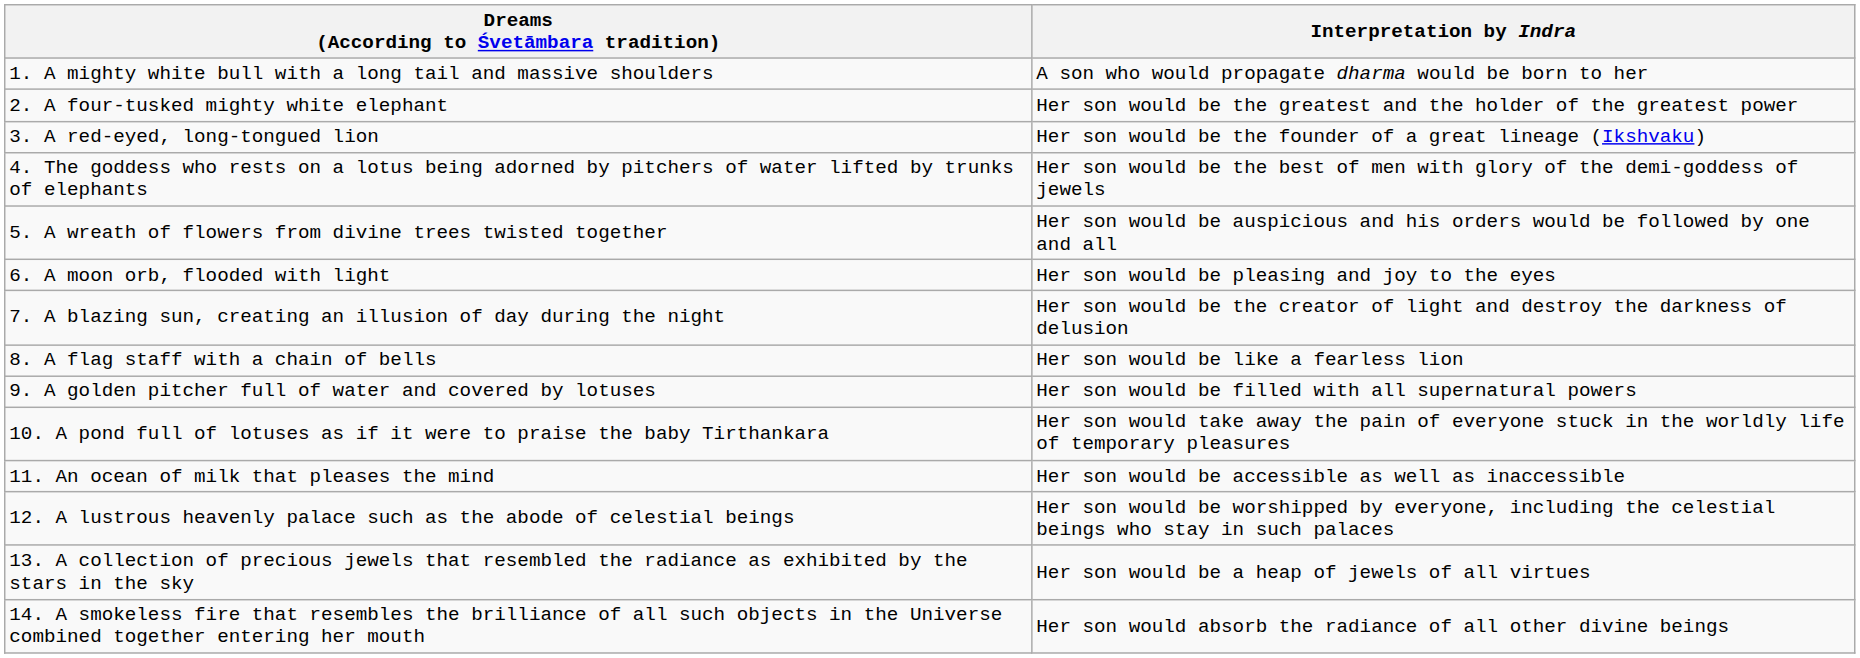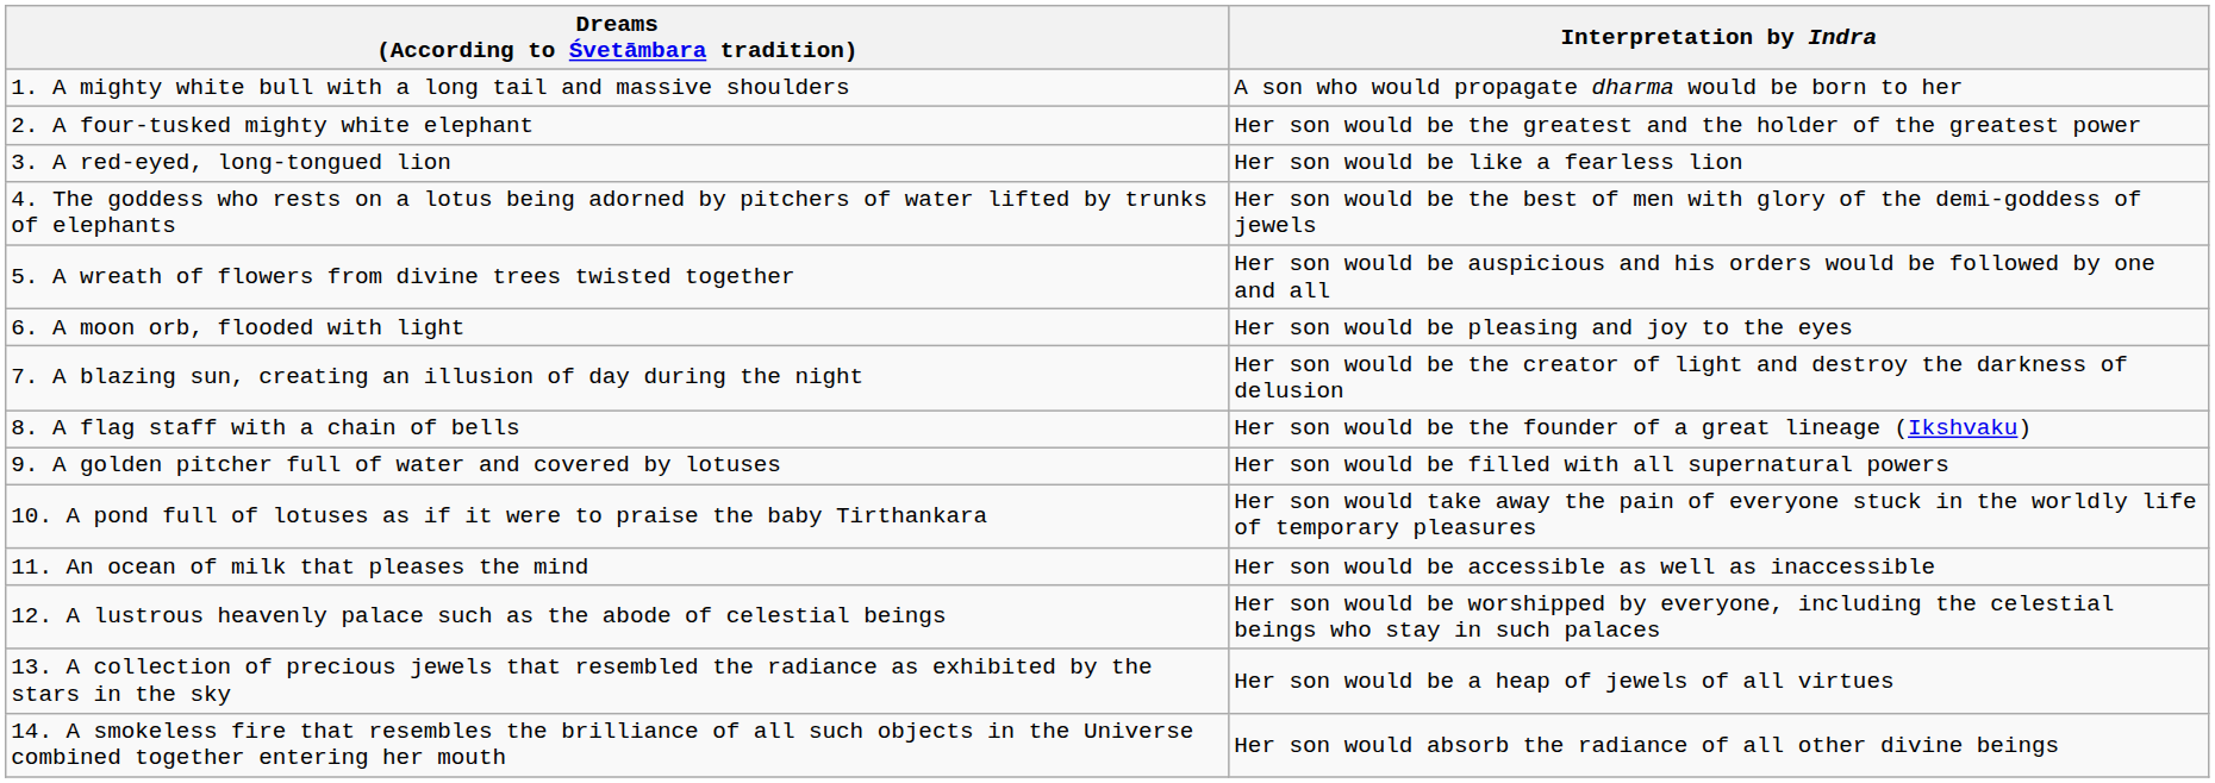3. A red-eyed, long-tongued lion | Interpretation by Indra: Her son would be the founder of a great lineage (Ikshvaku) -> Her son would be like a fearless lion
8. A flag staff with a chain of bells | Interpretation by Indra: Her son would be like a fearless lion -> Her son would be the founder of a great lineage (Ikshvaku)
